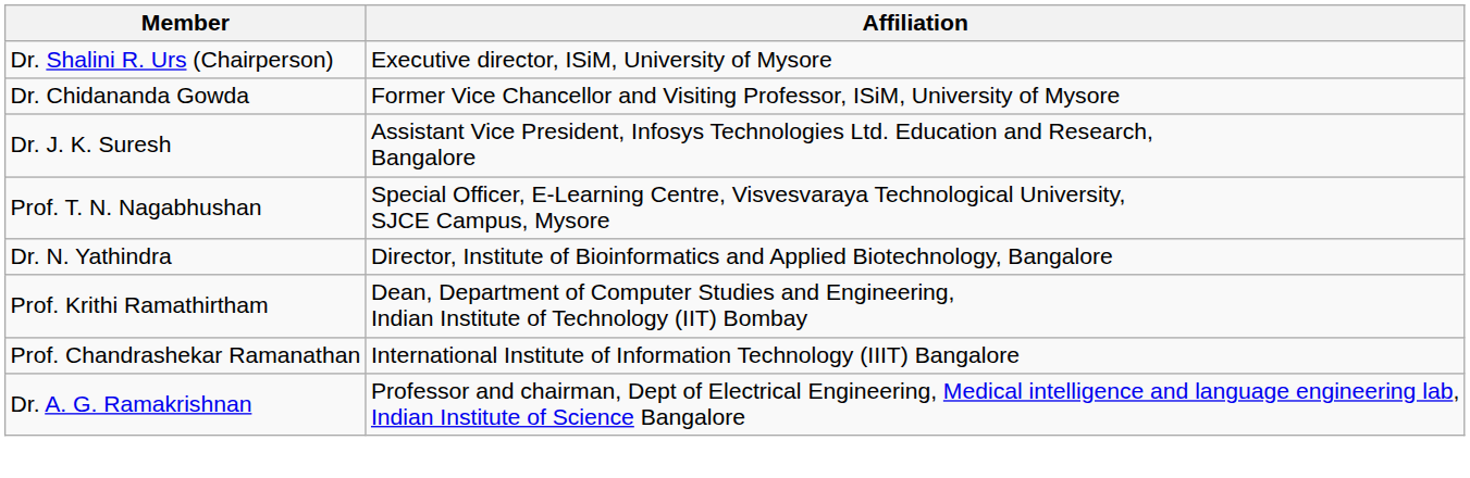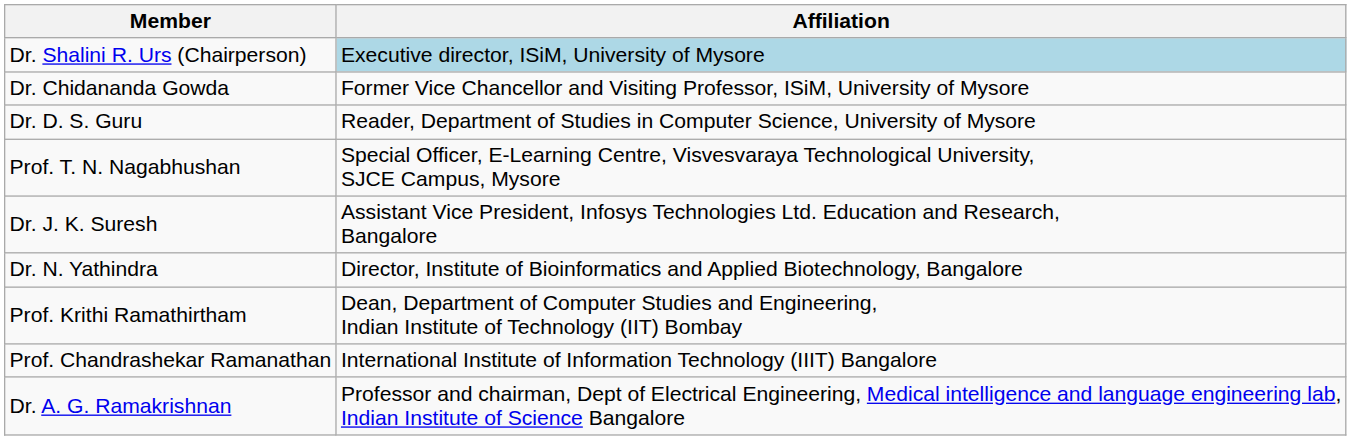Dr. Shalini R. Urs (Chairperson) | Affiliation: no background -> lightblue background
+ row: Dr. D. S. Guru | Reader, Department of Studies in Computer Science, University of Mysore
rows swapped: Prof. T. N. Nagabhushan <-> Dr. J. K. Suresh
